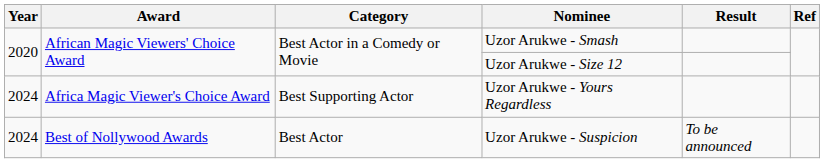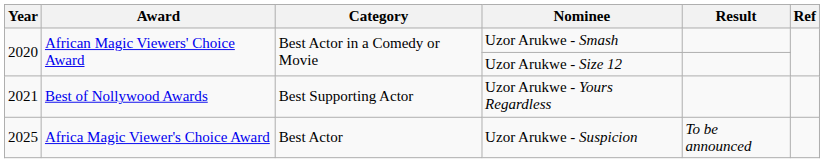Uzor Arukwe - Yours Regardless | Year: 2024 -> 2021
Uzor Arukwe - Yours Regardless | Award: Africa Magic Viewer's Choice Award -> Best of Nollywood Awards
Uzor Arukwe - Suspicion | Year: 2024 -> 2025
Uzor Arukwe - Suspicion | Award: Best of Nollywood Awards -> Africa Magic Viewer's Choice Award
